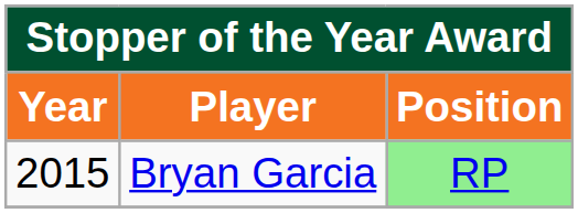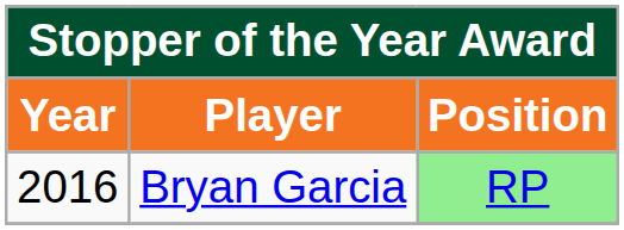Bryan Garcia | Year: 2015 -> 2016
